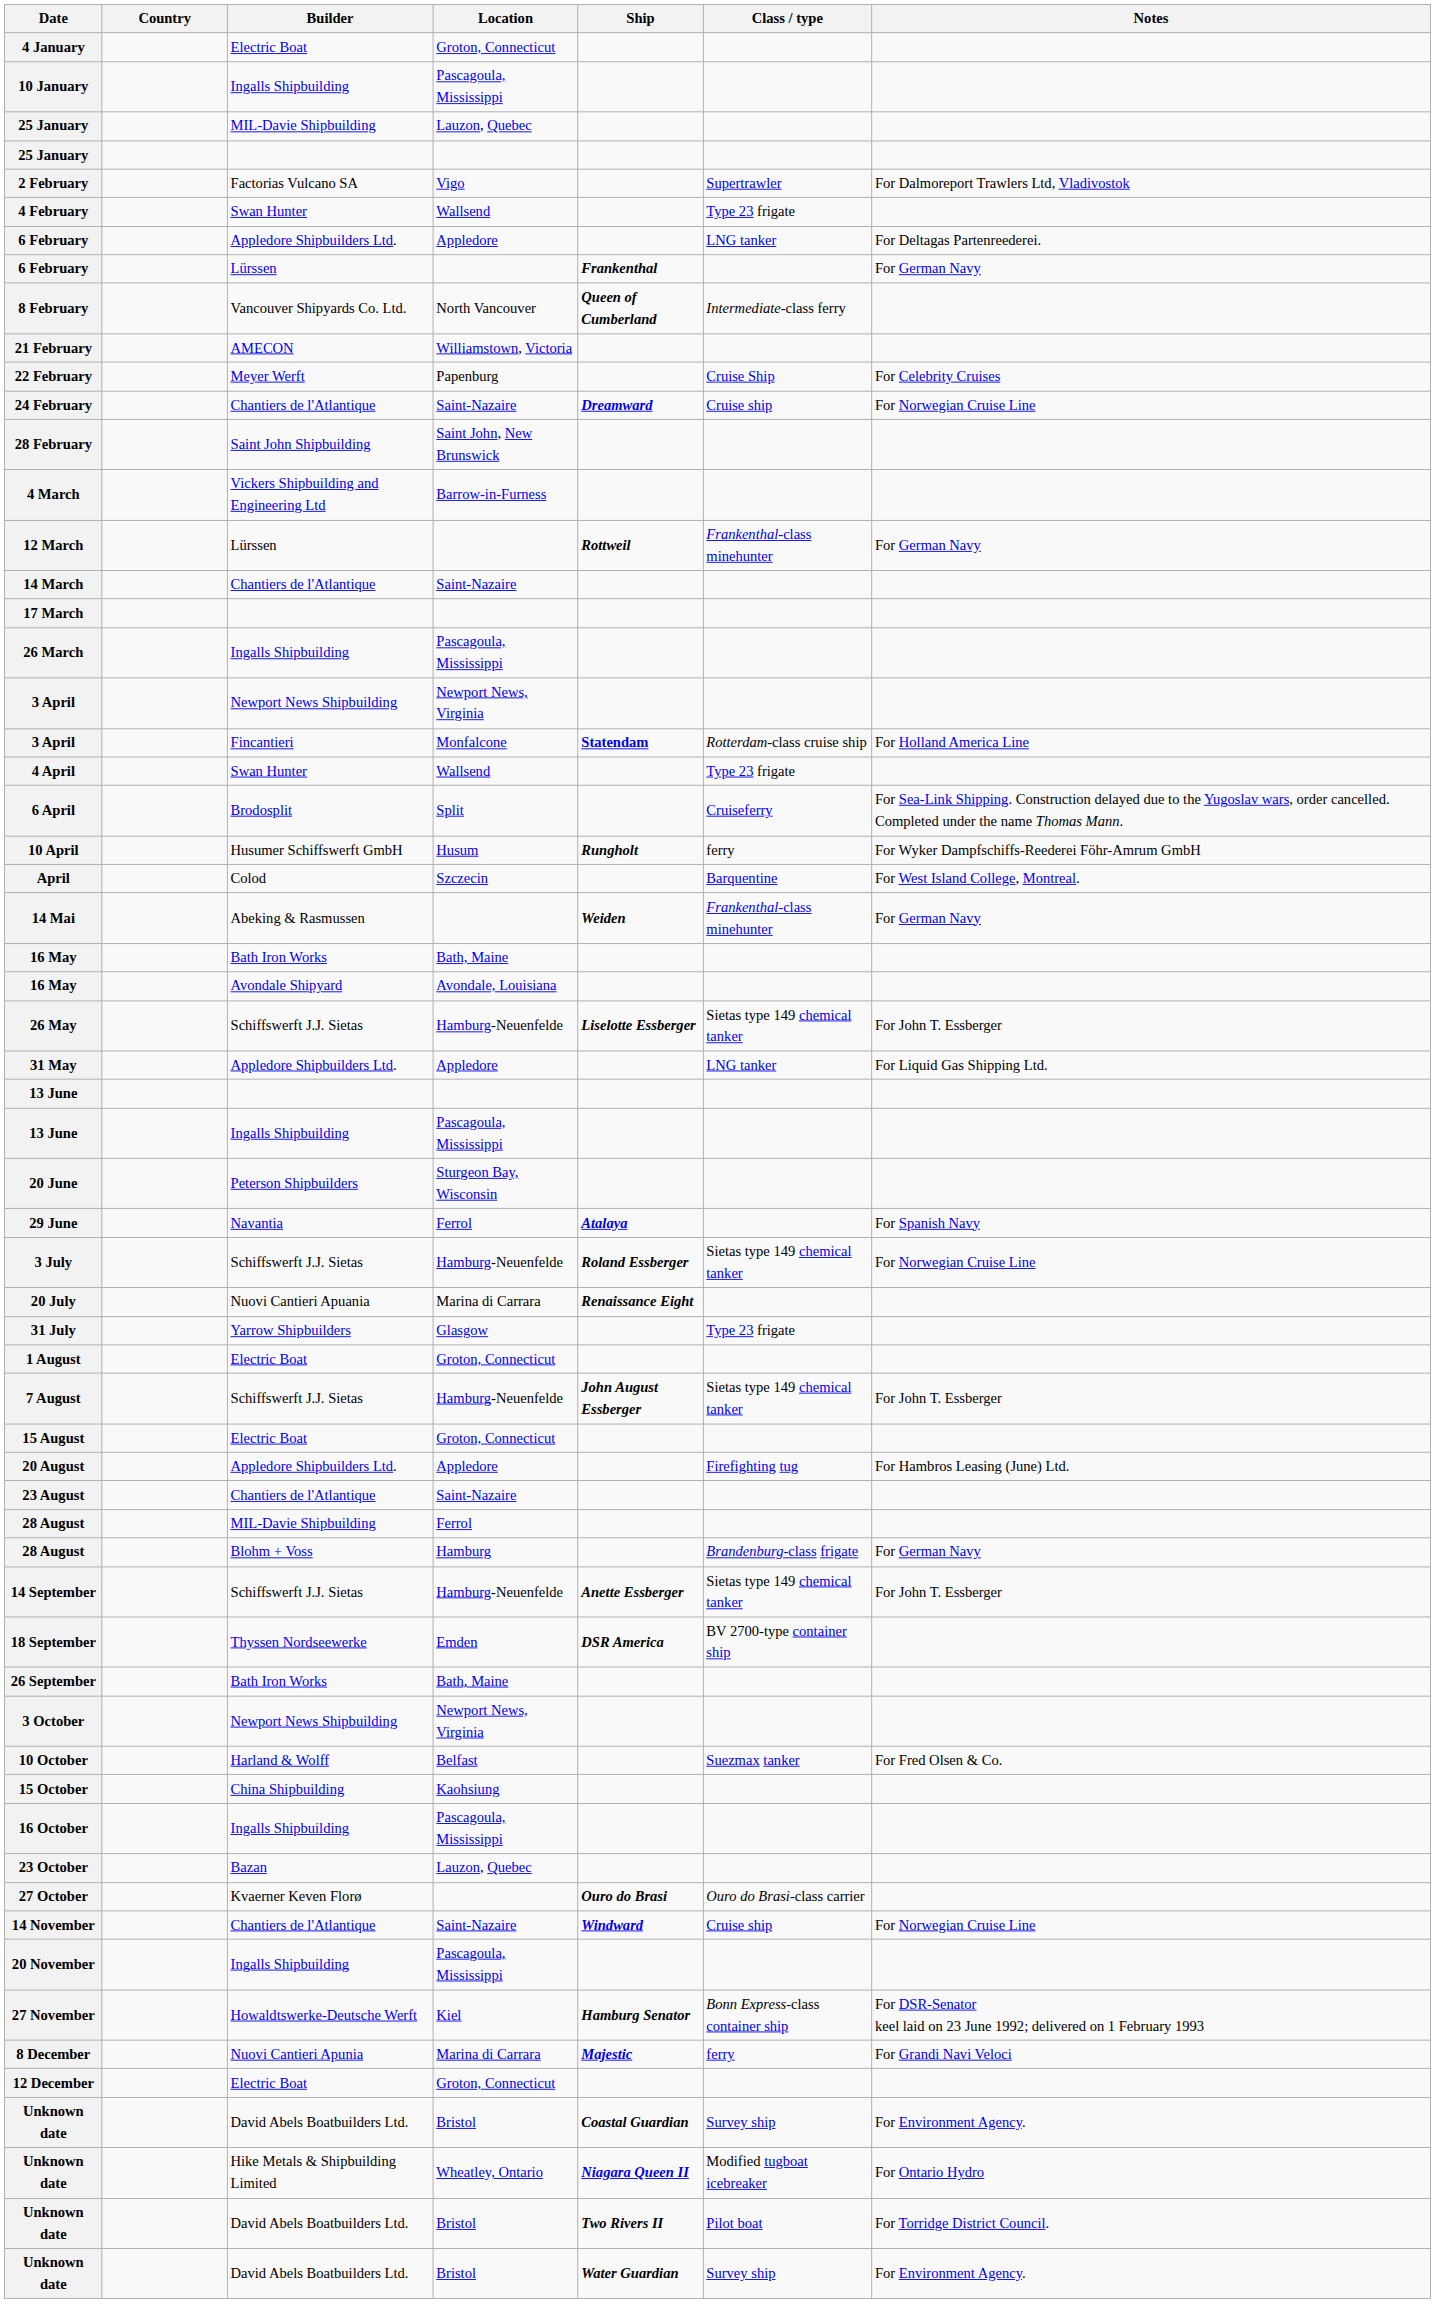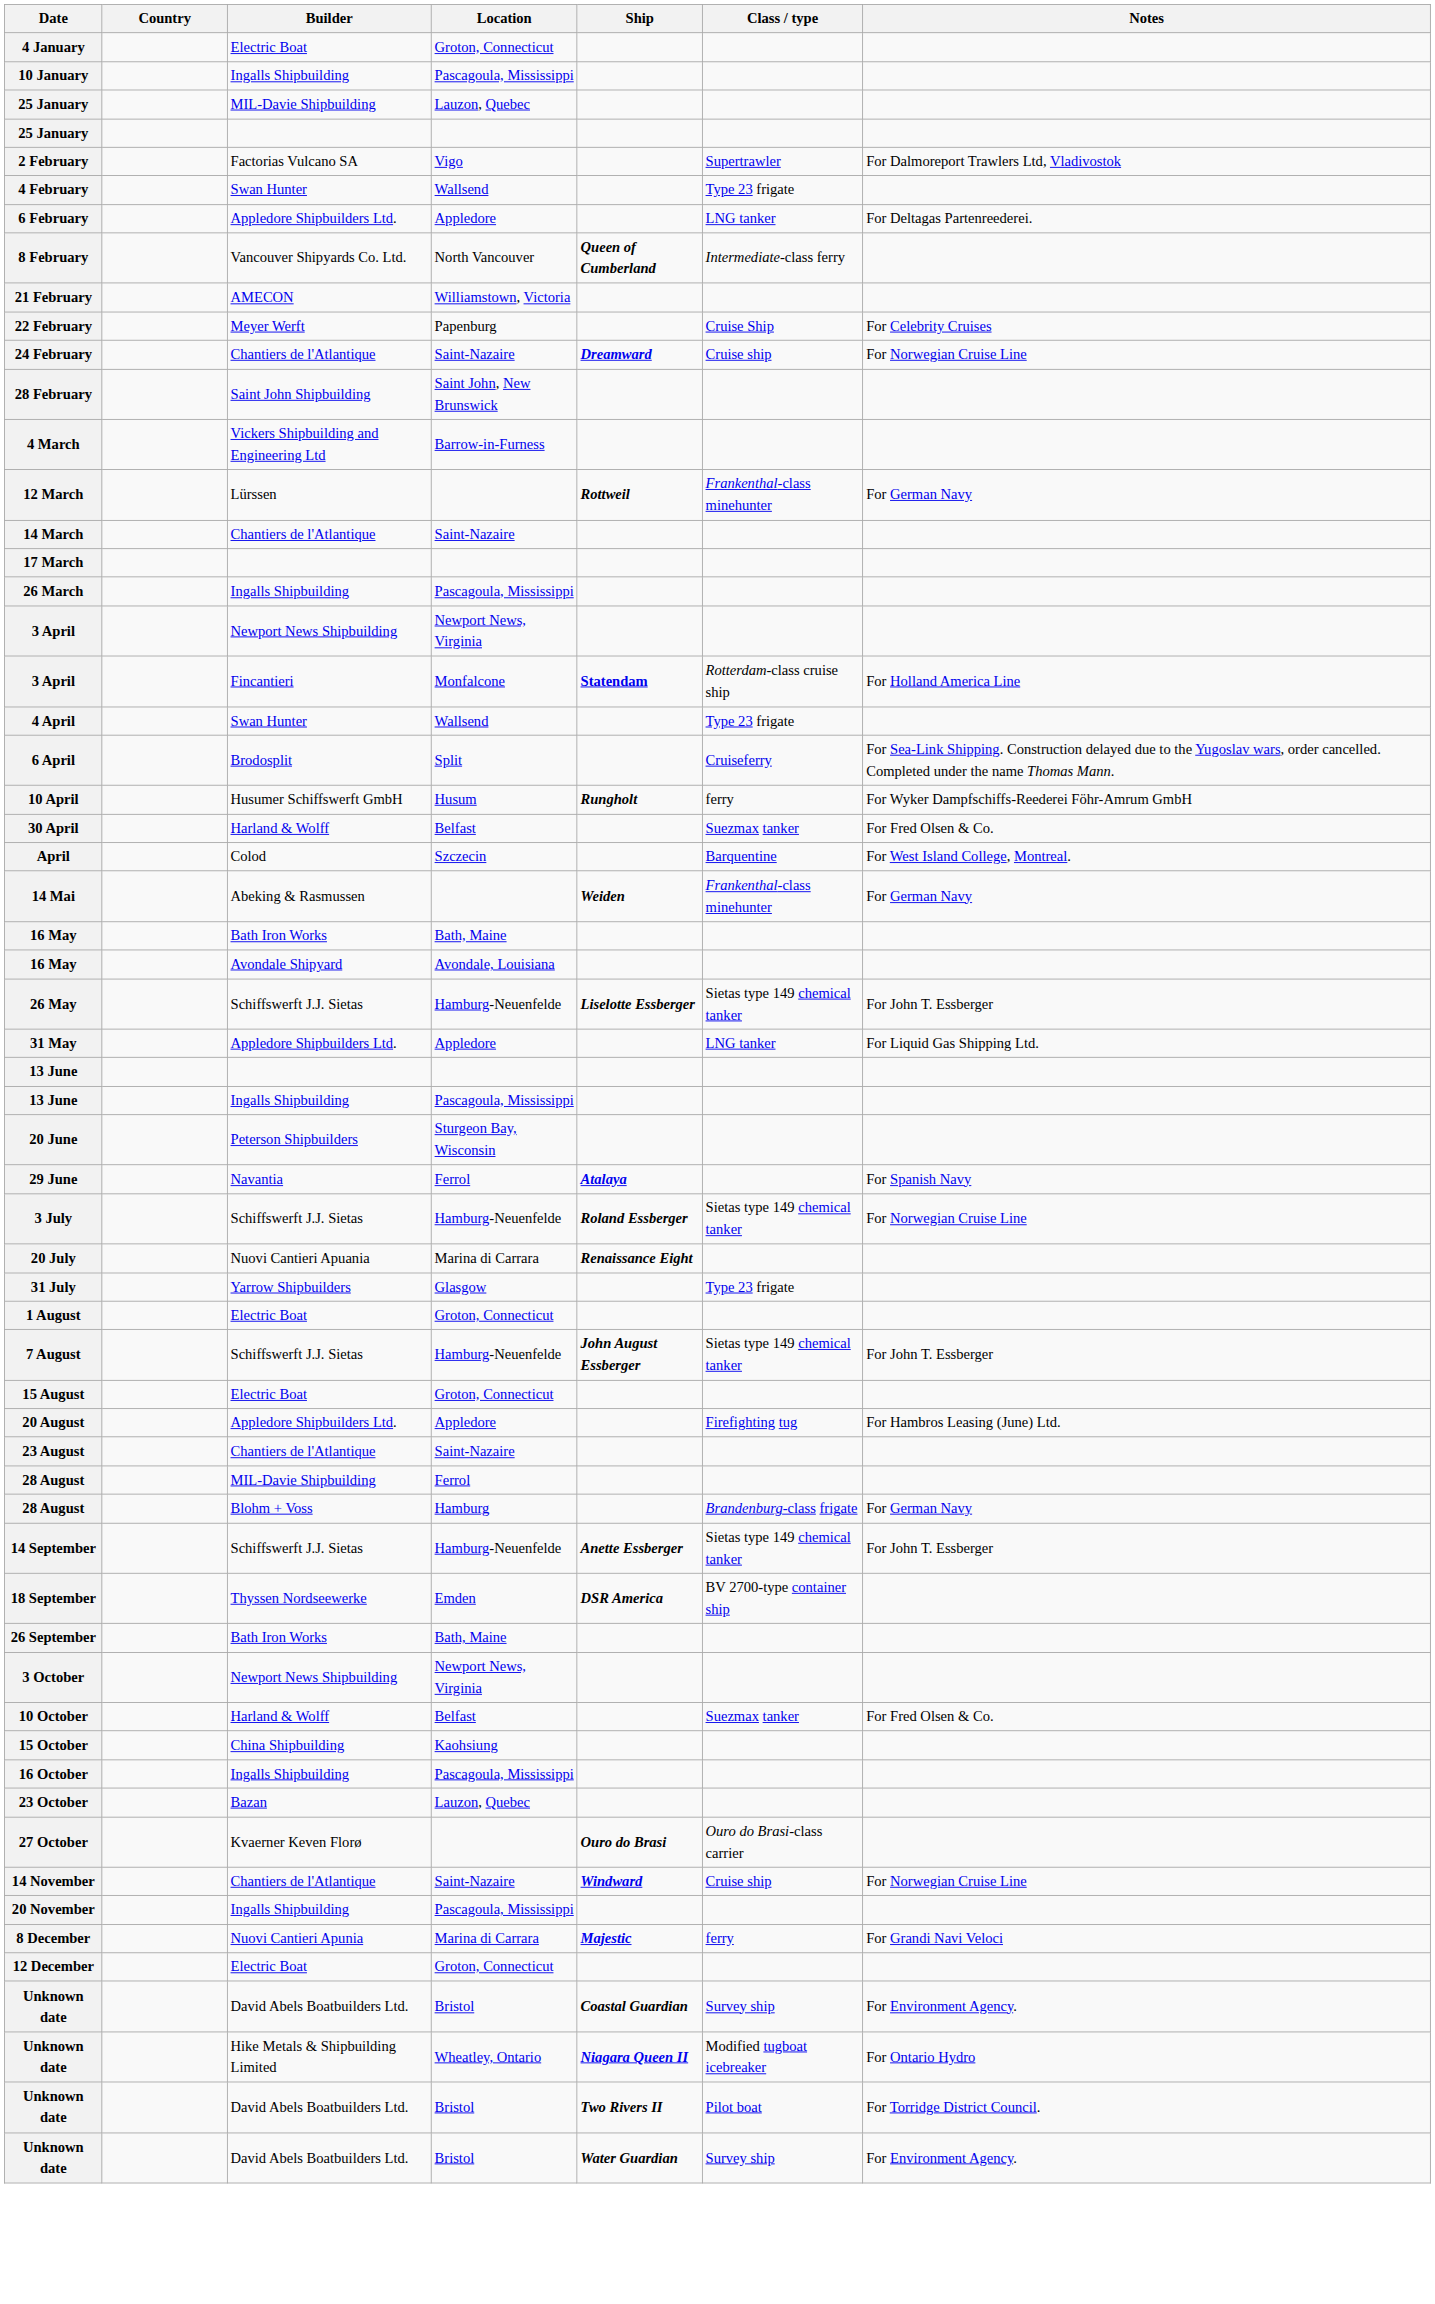- row: 6 February | Lürssen | Frankenthal | For German Navy
+ row: 30 April | Harland & Wolff | Belfast | Suezmax tanker | For Fred Olsen & Co.
- row: 27 November | Howaldtswerke-Deutsche Werft | Kiel | Hamburg Senator | Bonn Express-class container ship | For DSR-Senator keel laid on 23 June 1992; delivered on 1 February 1993
